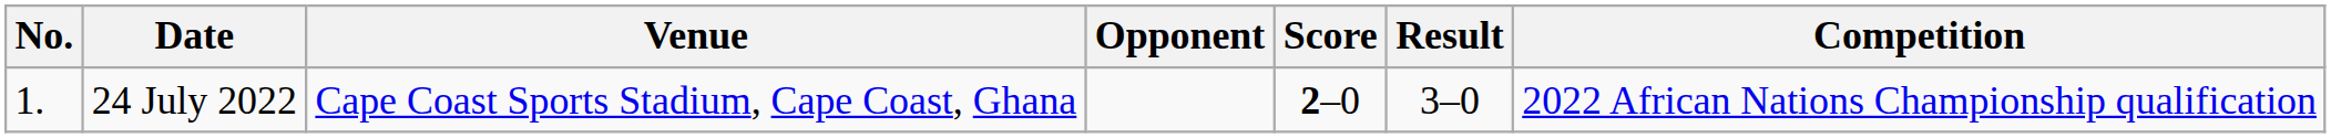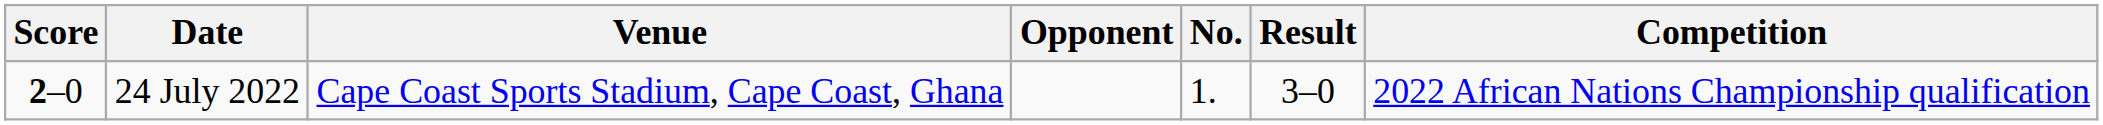columns swapped: No. <-> Score
